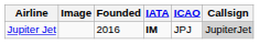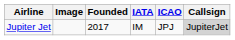Jupiter Jet | Founded: 2016 -> 2017
Jupiter Jet | IATA: bold -> normal
